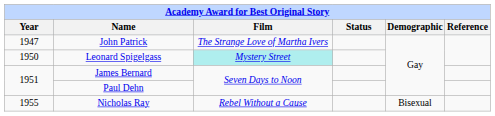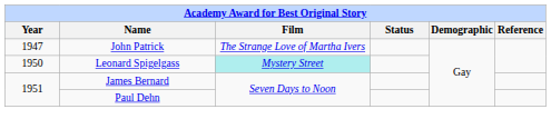- row: 1955 | Nicholas Ray | Rebel Without a Cause | Bisexual
